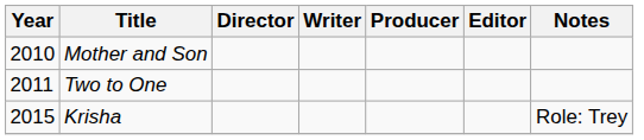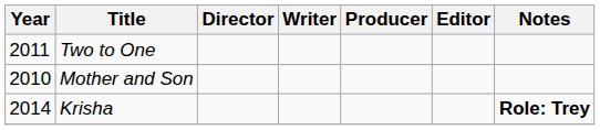rows swapped: Mother and Son <-> Two to One
Krisha | Year: 2015 -> 2014
Krisha | Notes: normal -> bold
